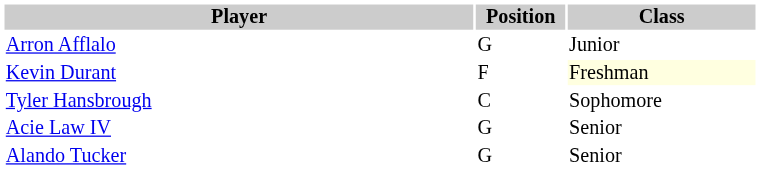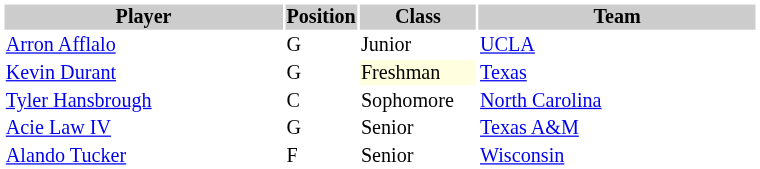+ column: Team | UCLA | Texas | North Carolina | Texas A&M | Wisconsin
Kevin Durant | Position: F -> G
Alando Tucker | Position: G -> F
